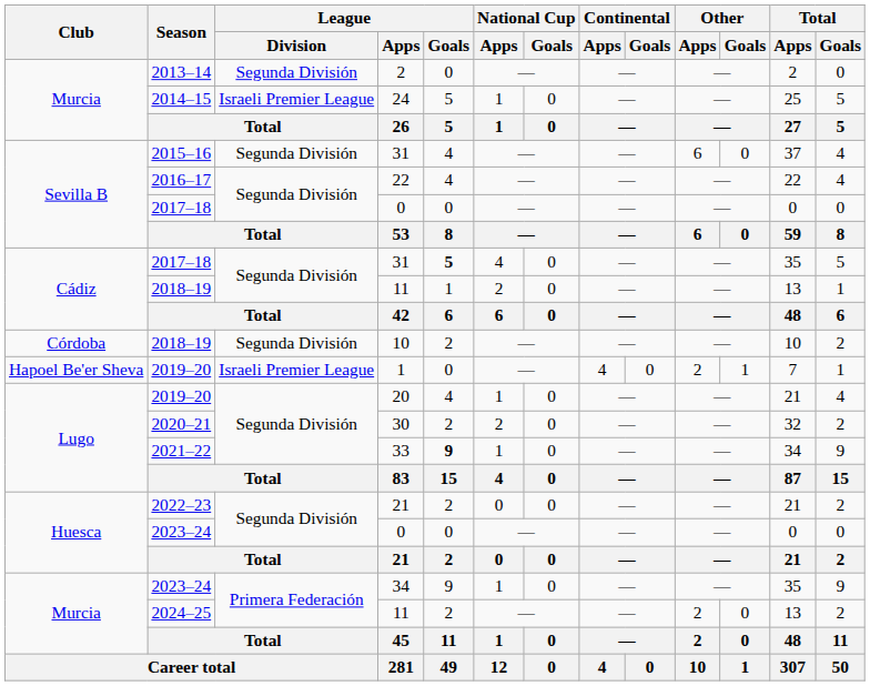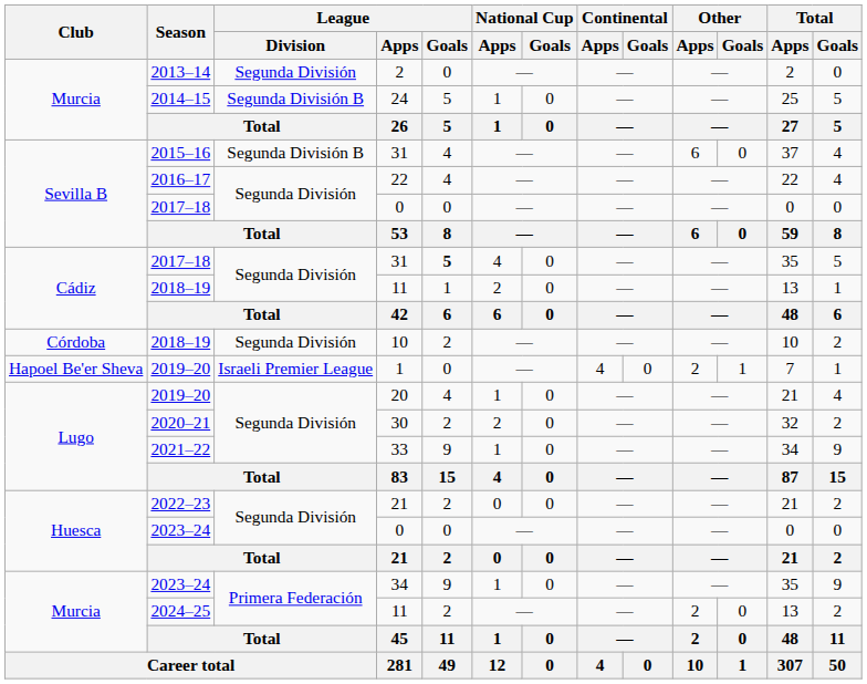24 | League / Division: Israeli Premier League -> Segunda División B
2015–16 / 31 | League / Division: Segunda División -> Segunda División B
33 | League / Goals: bold -> normal
